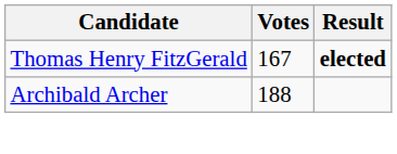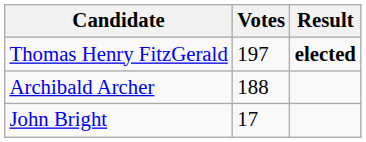Thomas Henry FitzGerald | Votes: 167 -> 197
+ row: John Bright | 17
